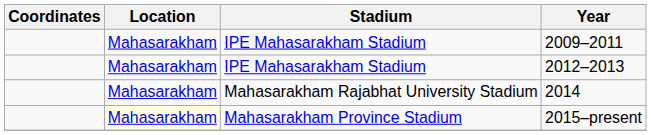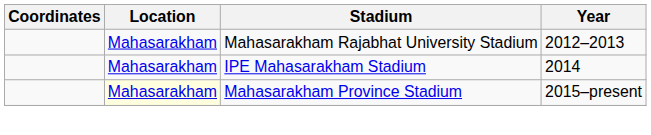- row: Mahasarakham | IPE Mahasarakham Stadium | 2009–2011
2012–2013 | Stadium: IPE Mahasarakham Stadium -> Mahasarakham Rajabhat University Stadium
2014 | Stadium: Mahasarakham Rajabhat University Stadium -> IPE Mahasarakham Stadium
